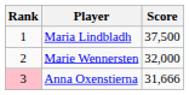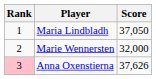Maria Lindbladh | Score: 37,500 -> 37,050
Anna Oxenstierna | Score: 31,666 -> 37,626
